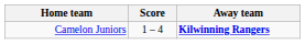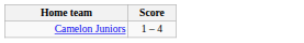- column: Away team | Kilwinning Rangers
